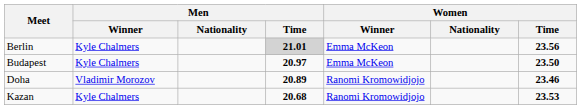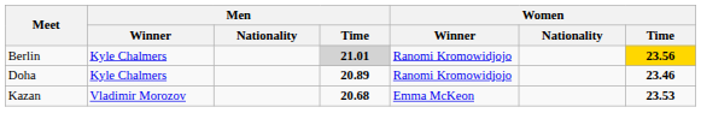Berlin | Women / Winner: Emma McKeon -> Ranomi Kromowidjojo
Berlin | Women / Time: no background -> gold background
- row: Budapest | Kyle Chalmers | 20.97 | Emma McKeon | 23.50
Doha | Men / Winner: Vladimir Morozov -> Kyle Chalmers
Kazan | Men / Winner: Kyle Chalmers -> Vladimir Morozov
Kazan | Women / Winner: Ranomi Kromowidjojo -> Emma McKeon
